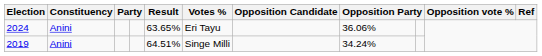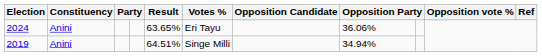2019 | column 8: 34.24% -> 34.94%
